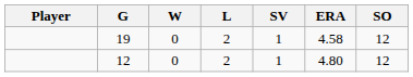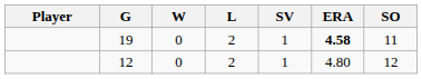19 | ERA: normal -> bold
19 | SO: 12 -> 11
